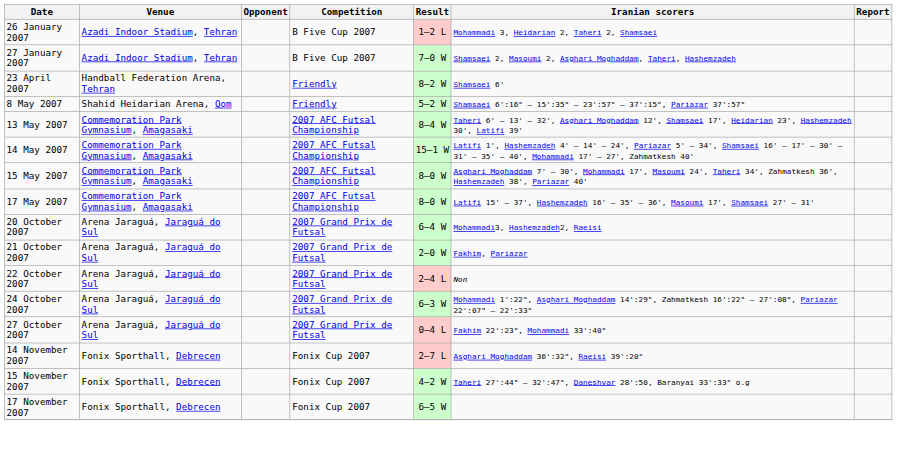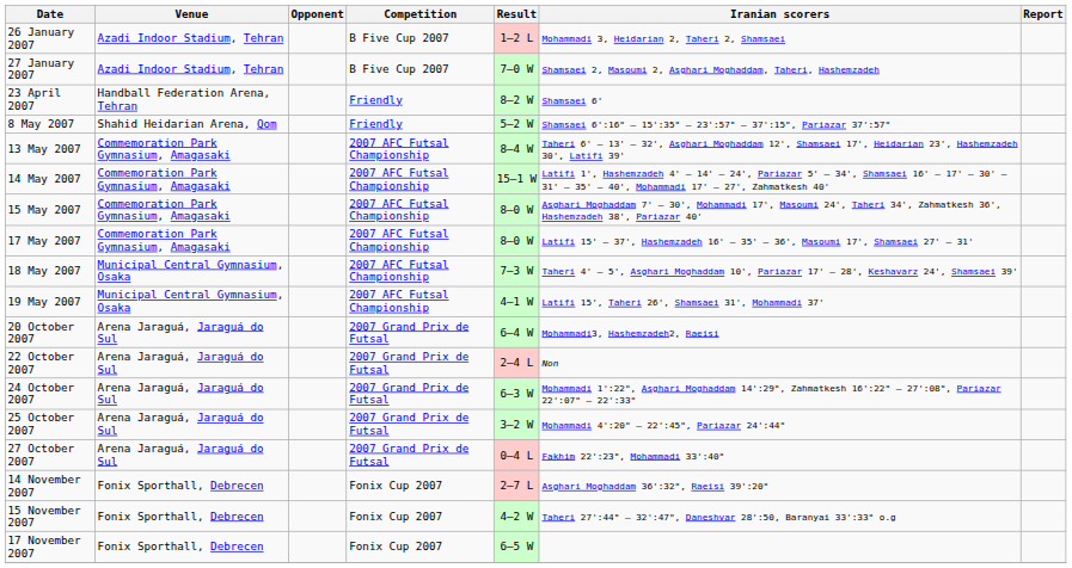+ row: 18 May 2007 | Municipal Central Gymnasium, Osaka | 2007 AFC Futsal Championship | 7–3 W | Taheri 4' – 5', Asghari Moghaddam 10', Pariazar 17' – 28', Keshavarz 24', Shamsaei 39'
+ row: 19 May 2007 | Municipal Central Gymnasium, Osaka | 2007 AFC Futsal Championship | 4–1 W | Latifi 15', Taheri 26', Shamsaei 31', Mohammadi 37'
- row: 21 October 2007 | Arena Jaraguá, Jaraguá do Sul | 2007 Grand Prix de Futsal | 2–0 W | Fakhim, Pariazar
+ row: 25 October 2007 | Arena Jaraguá, Jaraguá do Sul | 2007 Grand Prix de Futsal | 3–2 W | Mohammadi 4':20" – 22':45", Pariazar 24':44"
